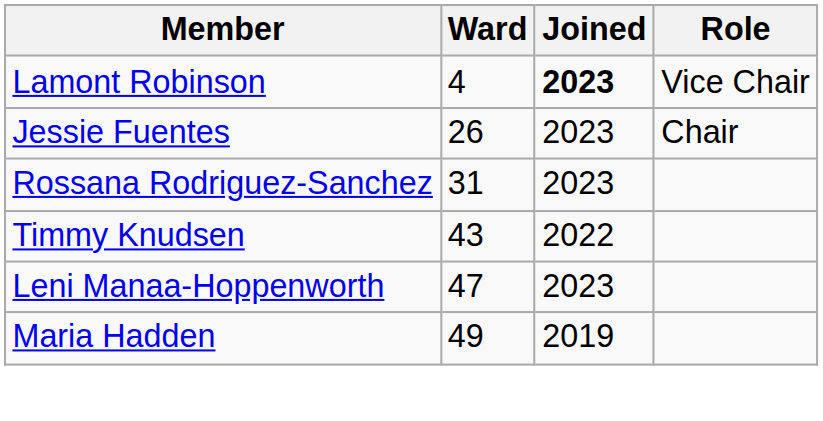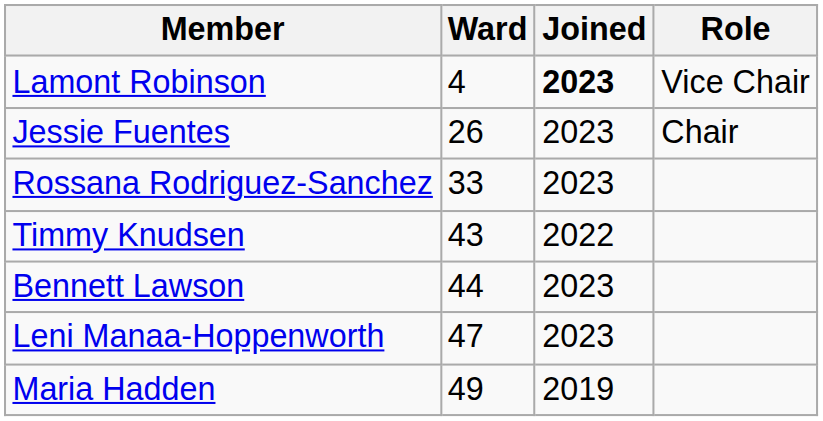Rossana Rodriguez-Sanchez | Ward: 31 -> 33
+ row: Bennett Lawson | 44 | 2023
